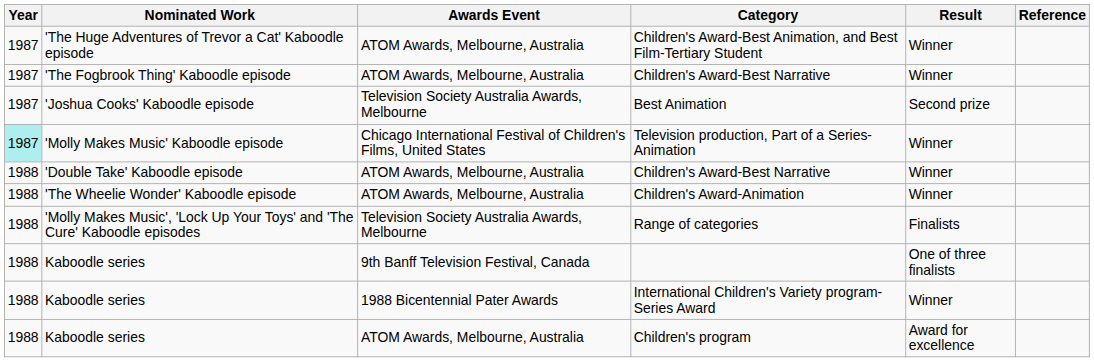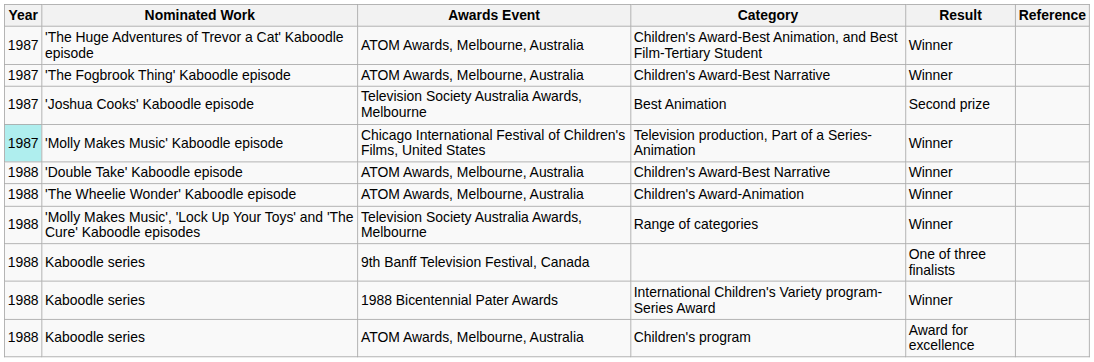Range of categories | Result: Finalists -> Winner
